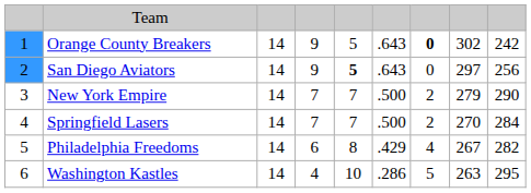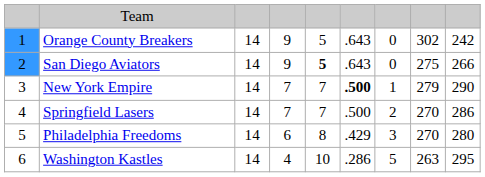Orange County Breakers | column 7: bold -> normal
San Diego Aviators | column 8: 297 -> 275
San Diego Aviators | column 9: 256 -> 266
New York Empire | column 6: normal -> bold
New York Empire | column 7: 2 -> 1
Springfield Lasers | column 9: 284 -> 286
Philadelphia Freedoms | column 7: 4 -> 3
Philadelphia Freedoms | column 8: 267 -> 270
Philadelphia Freedoms | column 9: 282 -> 280
